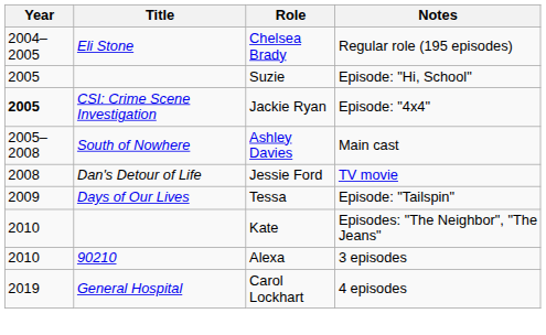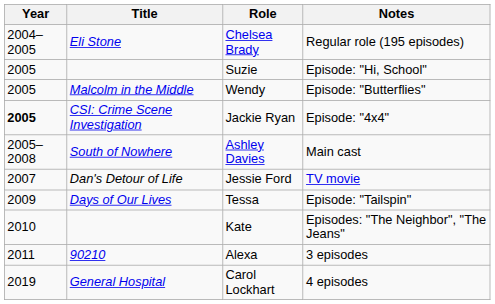+ row: 2005 | Malcolm in the Middle | Wendy | Episode: "Butterflies"
Jessie Ford | Year: 2008 -> 2007
Alexa | Year: 2010 -> 2011
